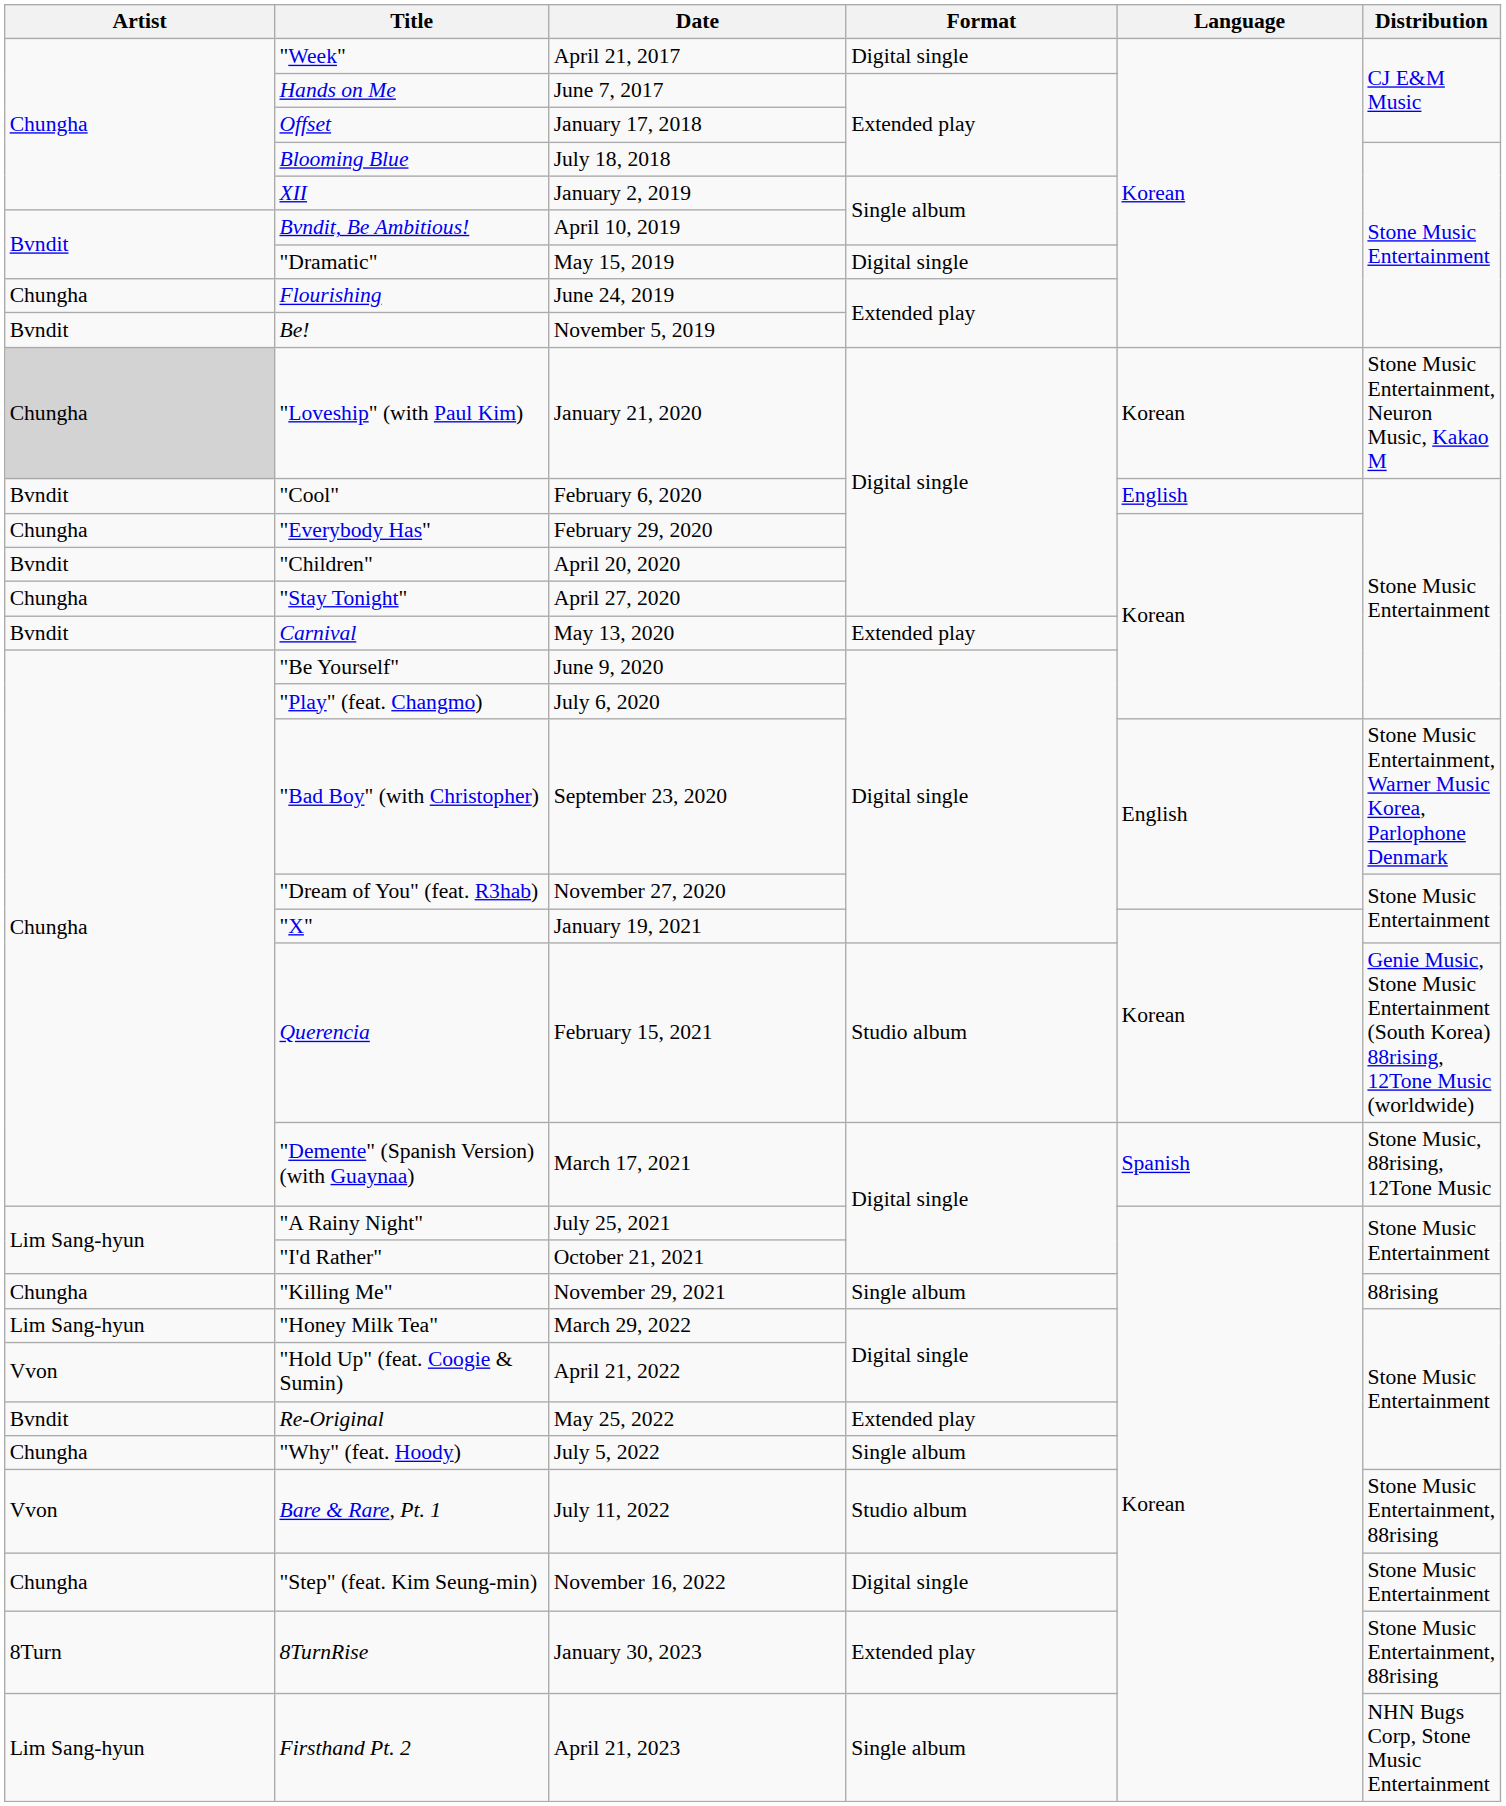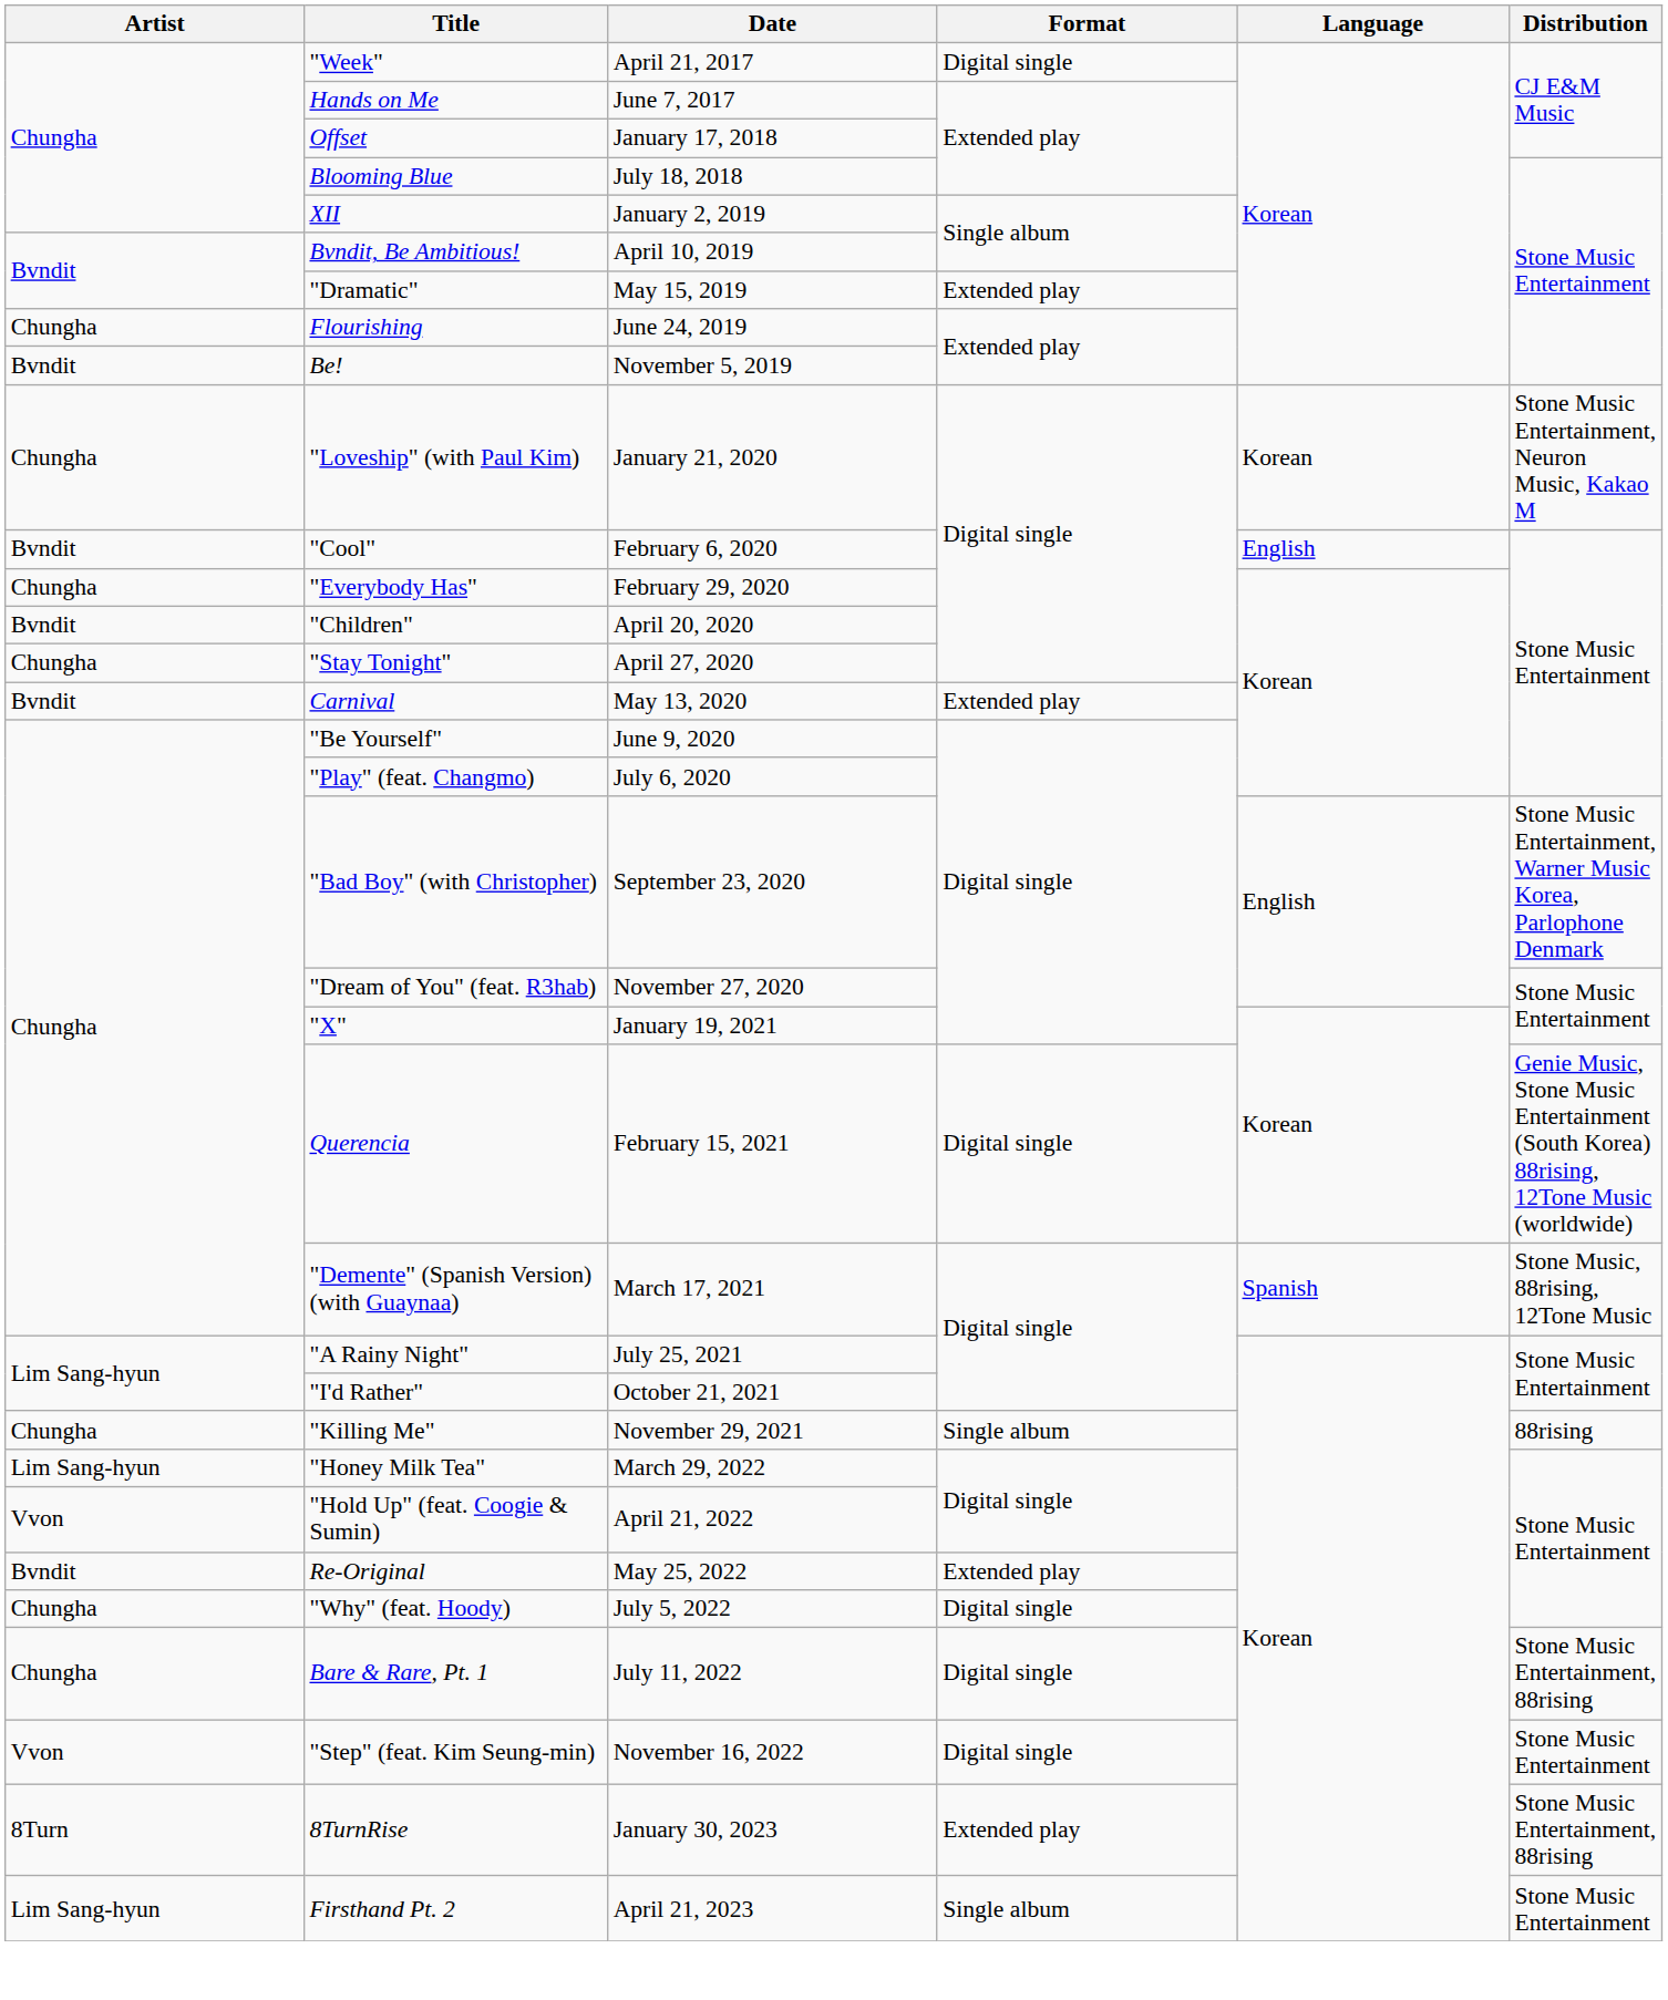"Dramatic" | Format: Digital single -> Extended play
"Loveship" (with Paul Kim) | Artist: lightgrey background -> no background
Querencia | Format: Studio album -> Digital single
"Why" (feat. Hoody) | Format: Single album -> Digital single
Bare & Rare, Pt. 1 | Artist: Vvon -> Chungha
Bare & Rare, Pt. 1 | Format: Studio album -> Digital single
"Step" (feat. Kim Seung-min) | Artist: Chungha -> Vvon
Firsthand Pt. 2 | Distribution: NHN Bugs Corp, Stone Music Entertainment -> Stone Music Entertainment
